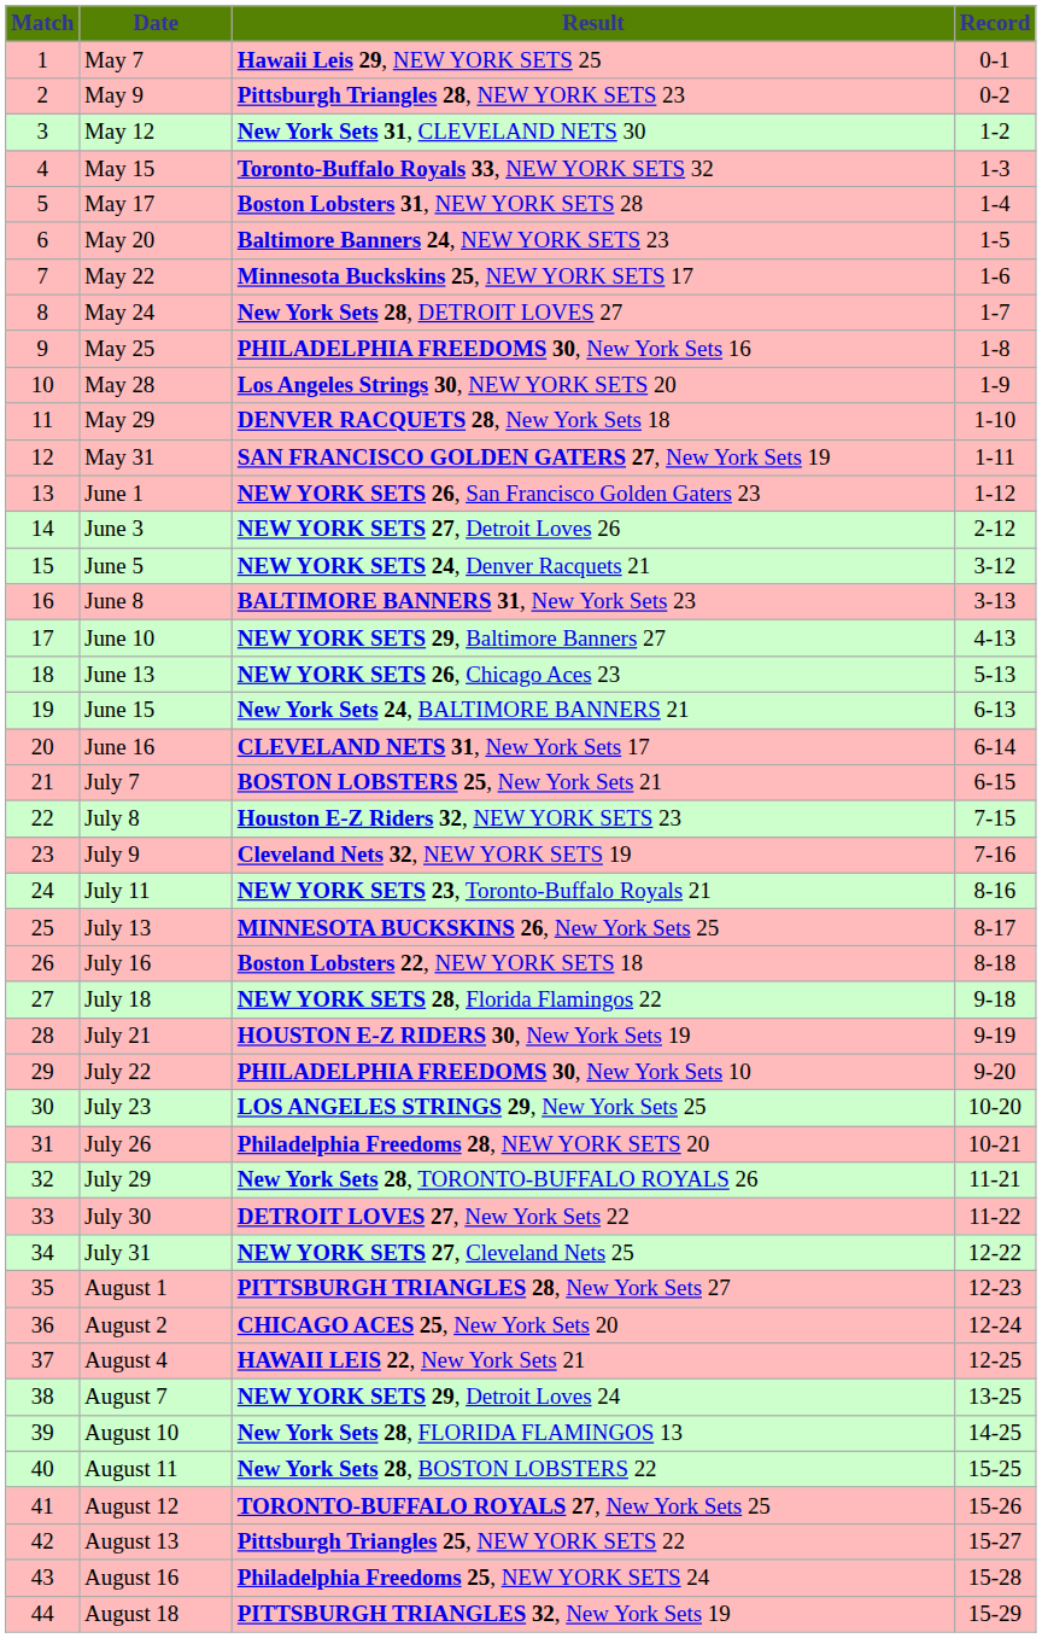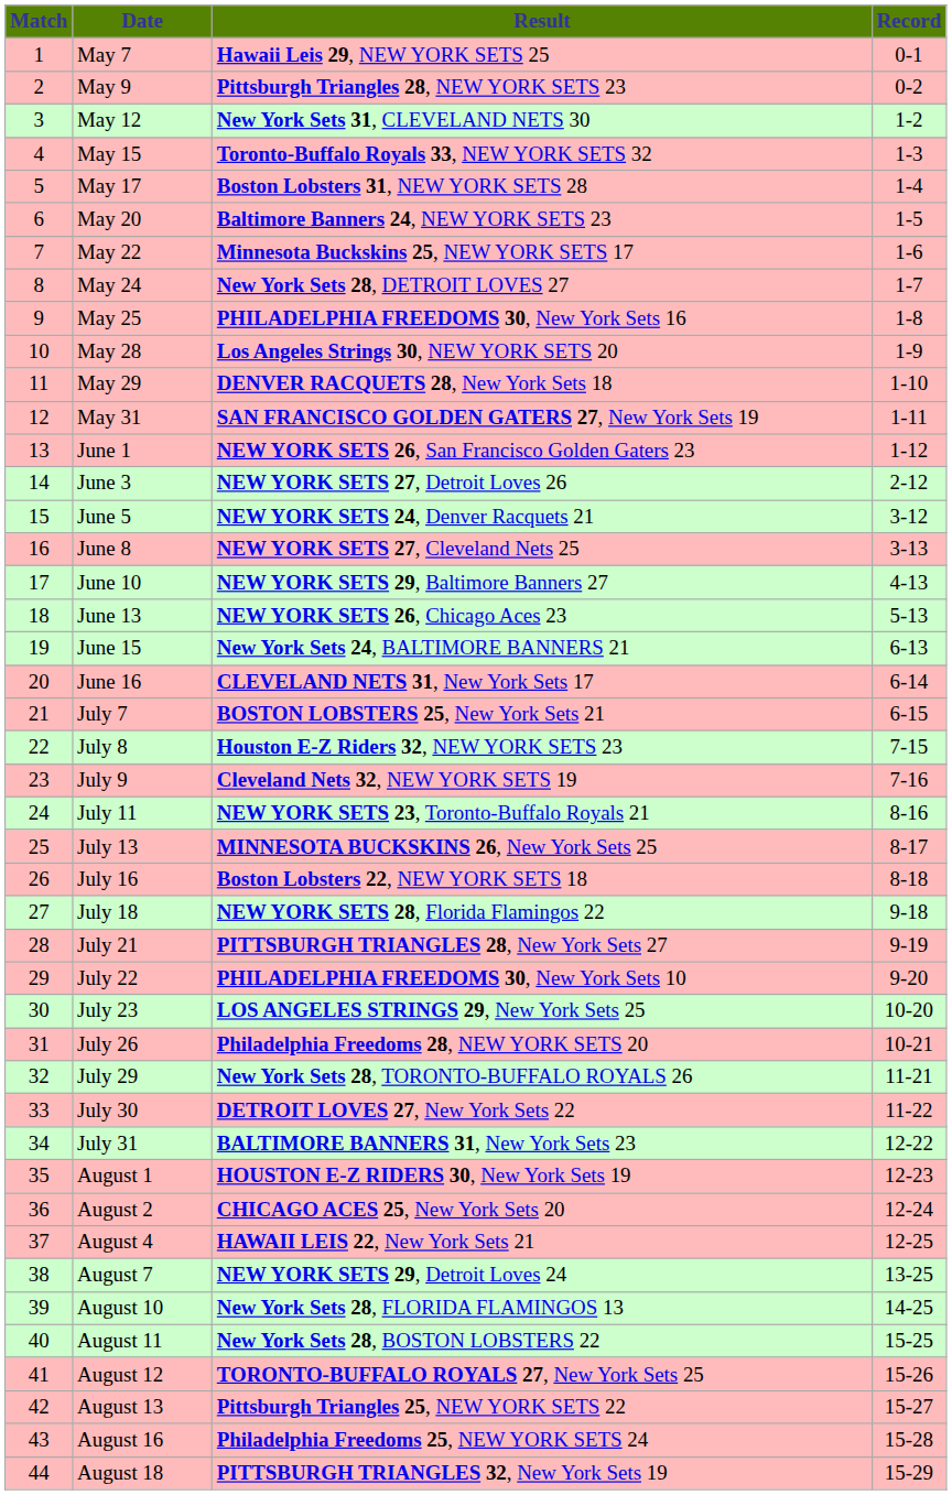June 8 | Result: BALTIMORE BANNERS 31, New York Sets 23 -> NEW YORK SETS 27, Cleveland Nets 25
July 21 | Result: HOUSTON E-Z RIDERS 30, New York Sets 19 -> PITTSBURGH TRIANGLES 28, New York Sets 27
July 31 | Result: NEW YORK SETS 27, Cleveland Nets 25 -> BALTIMORE BANNERS 31, New York Sets 23
August 1 | Result: PITTSBURGH TRIANGLES 28, New York Sets 27 -> HOUSTON E-Z RIDERS 30, New York Sets 19
